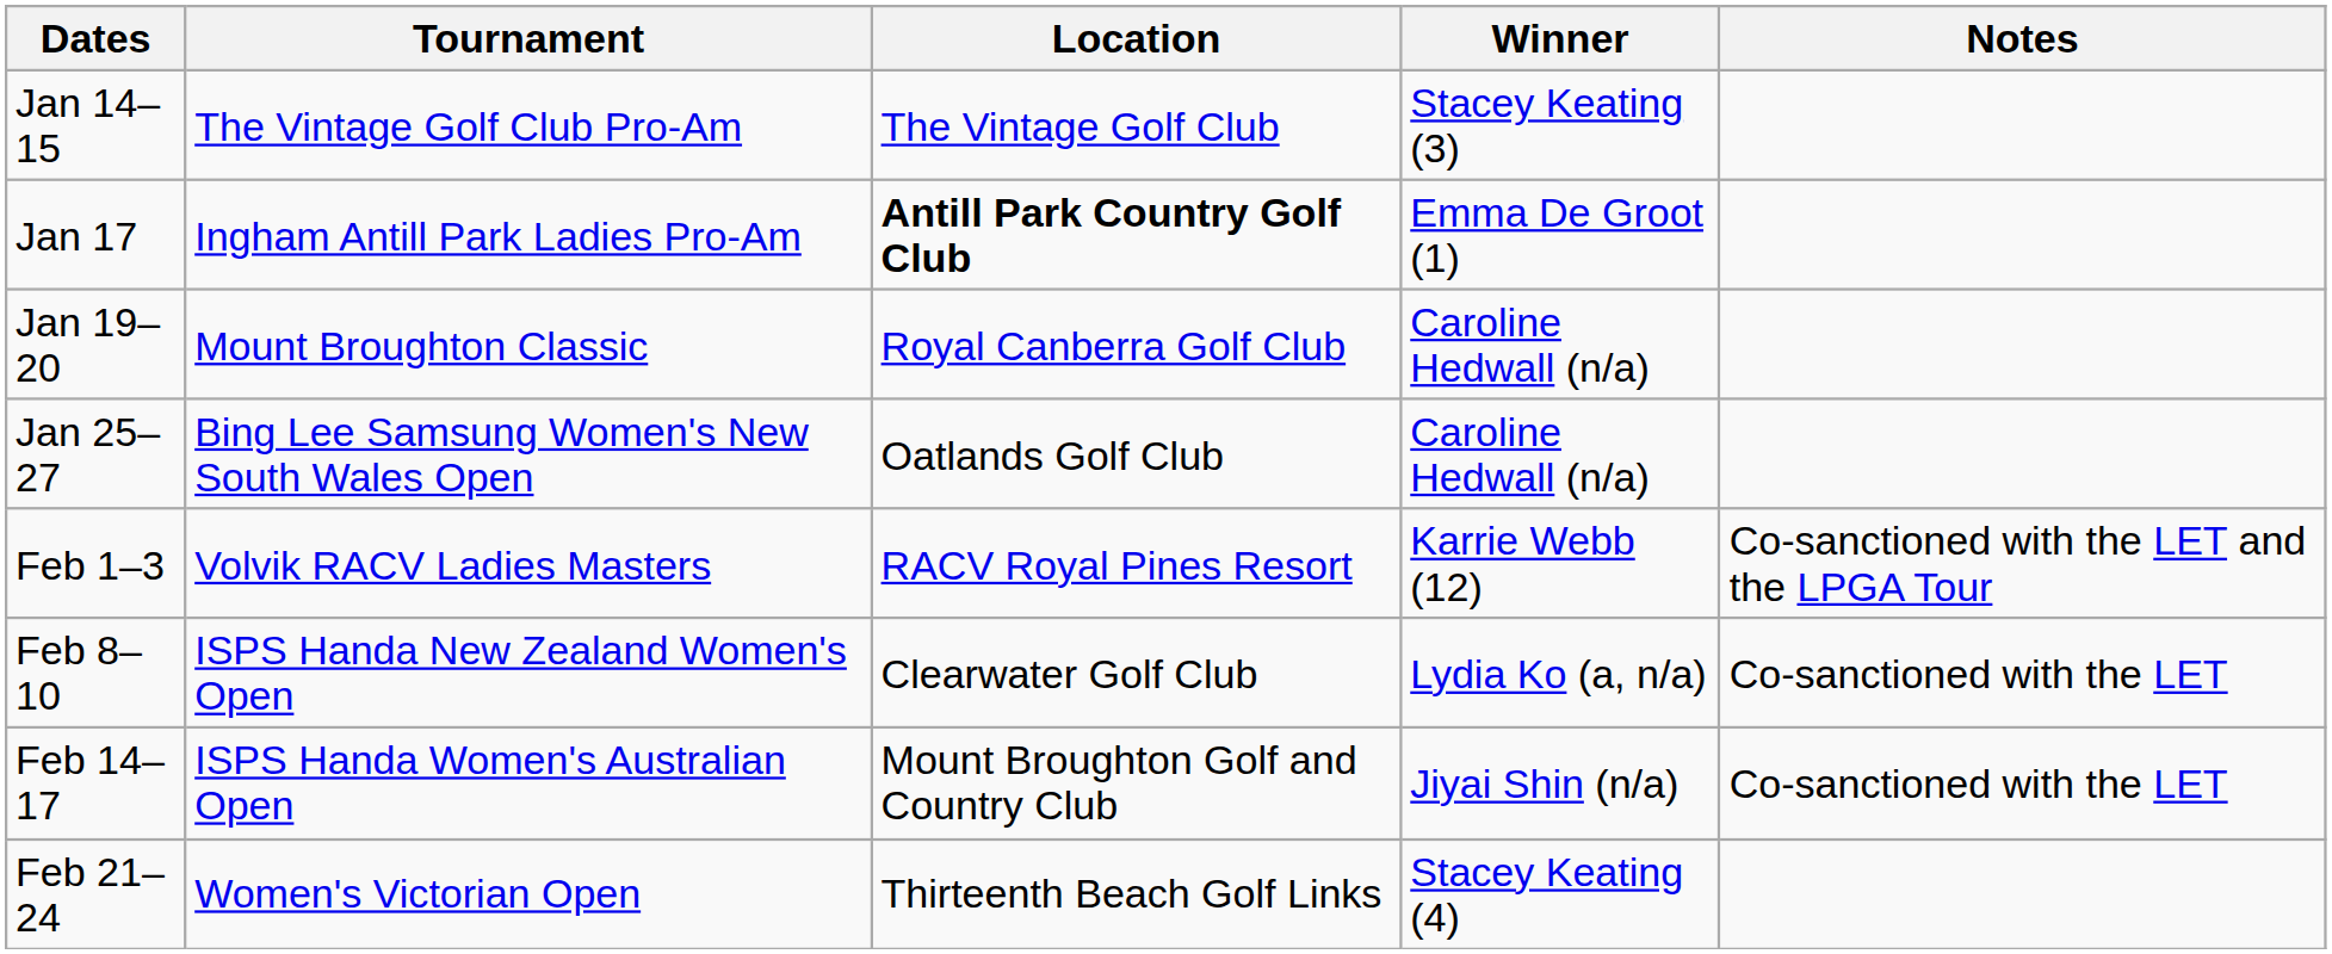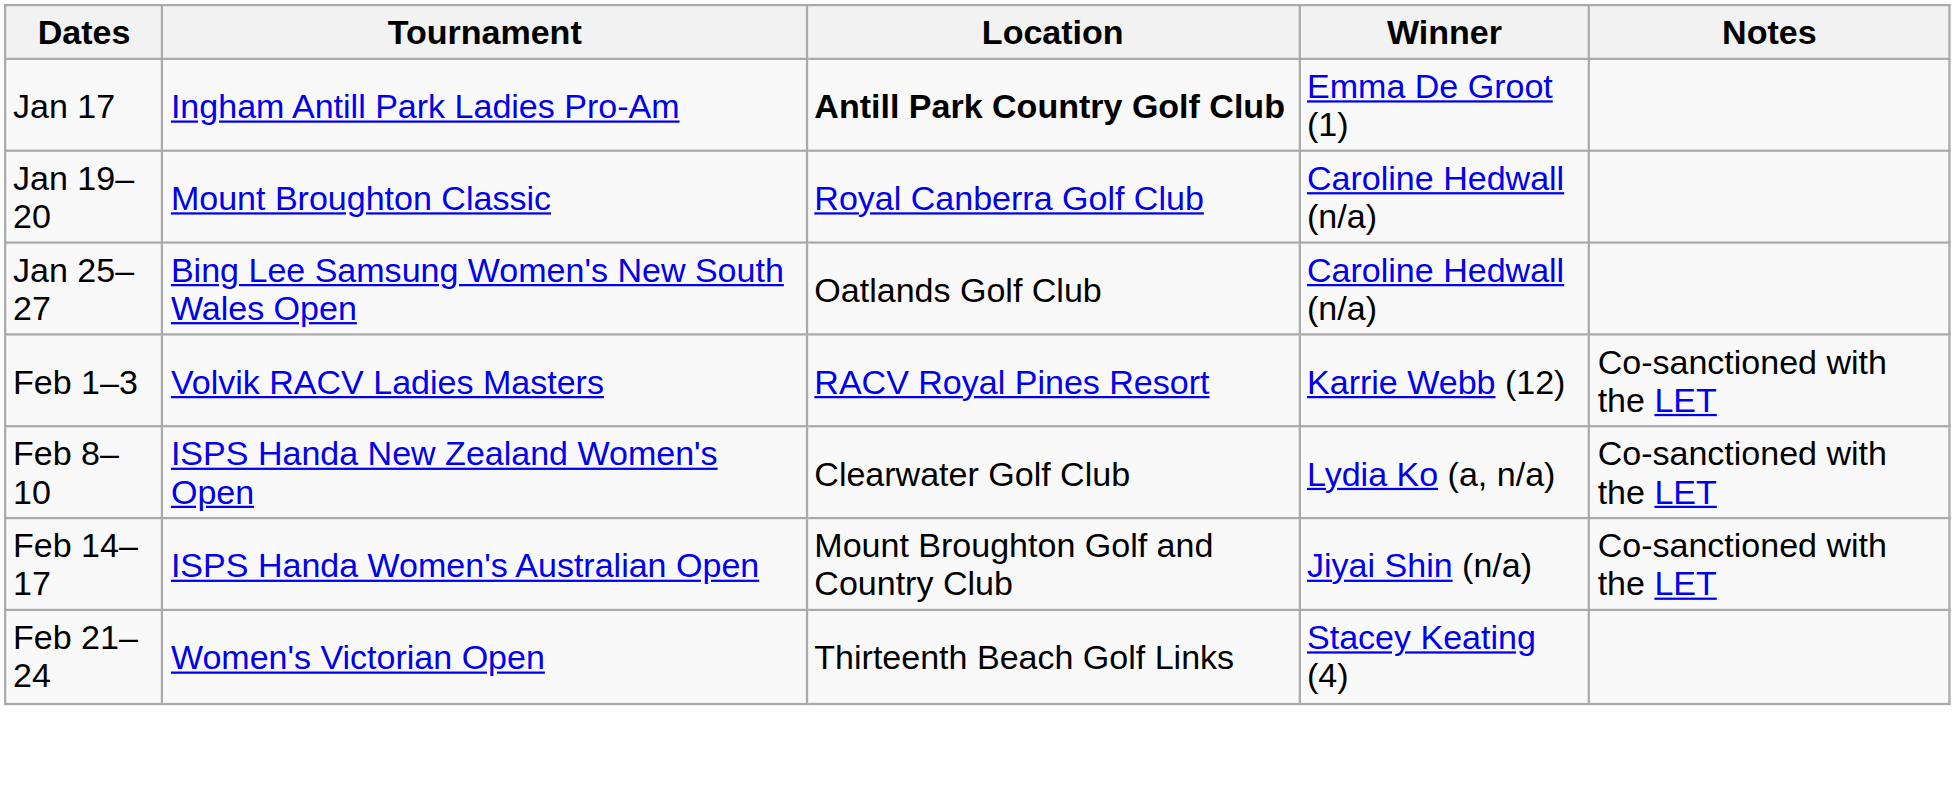- row: Jan 14–15 | The Vintage Golf Club Pro-Am | The Vintage Golf Club | Stacey Keating (3)
Feb 1–3 | Notes: Co-sanctioned with the LET and the LPGA Tour -> Co-sanctioned with the LET
